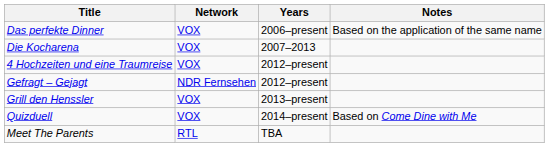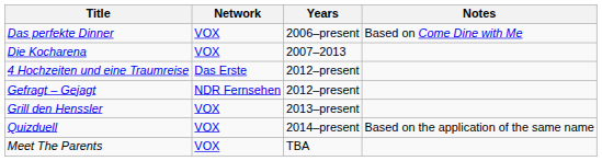Das perfekte Dinner | Notes: Based on the application of the same name -> Based on Come Dine with Me
4 Hochzeiten und eine Traumreise | Network: VOX -> Das Erste
Quizduell | Notes: Based on Come Dine with Me -> Based on the application of the same name
Meet The Parents | Network: RTL -> VOX
